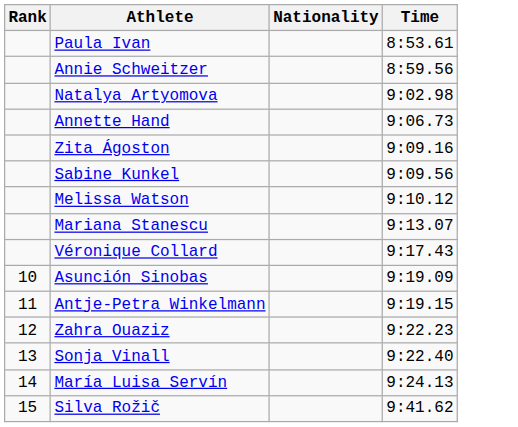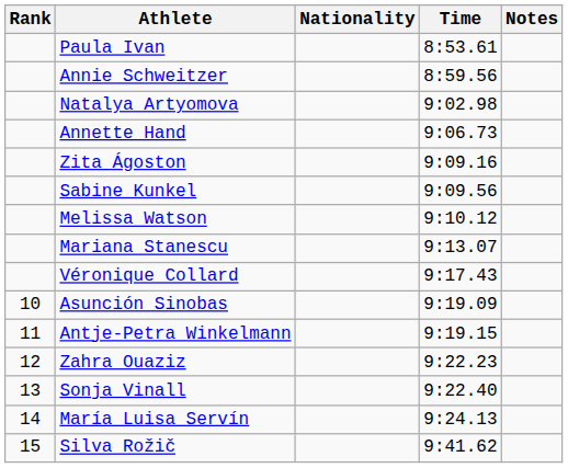+ column: Notes
